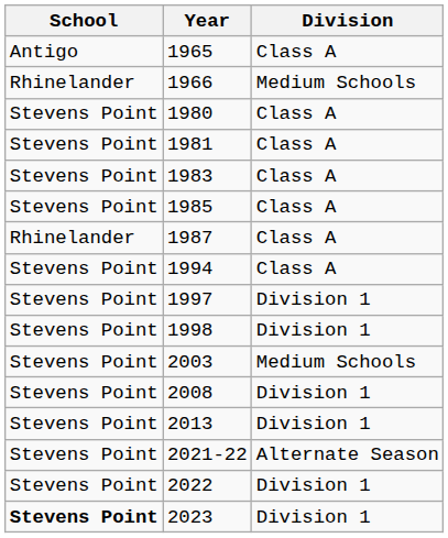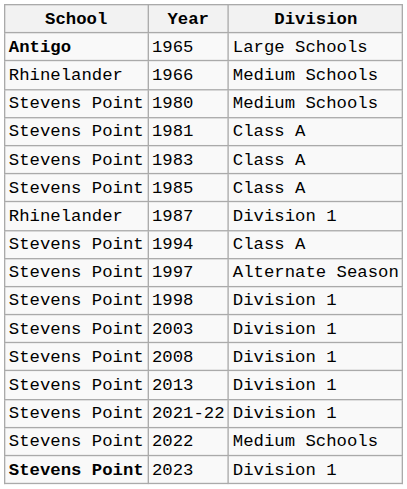1965 | School: normal -> bold
1965 | Division: Class A -> Large Schools
1980 | Division: Class A -> Medium Schools
1987 | Division: Class A -> Division 1
1997 | Division: Division 1 -> Alternate Season
2003 | Division: Medium Schools -> Division 1
2021-22 | Division: Alternate Season -> Division 1
2022 | Division: Division 1 -> Medium Schools
